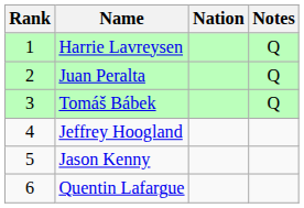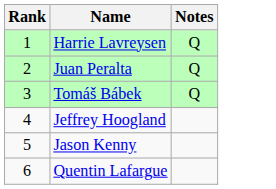- column: Nation
